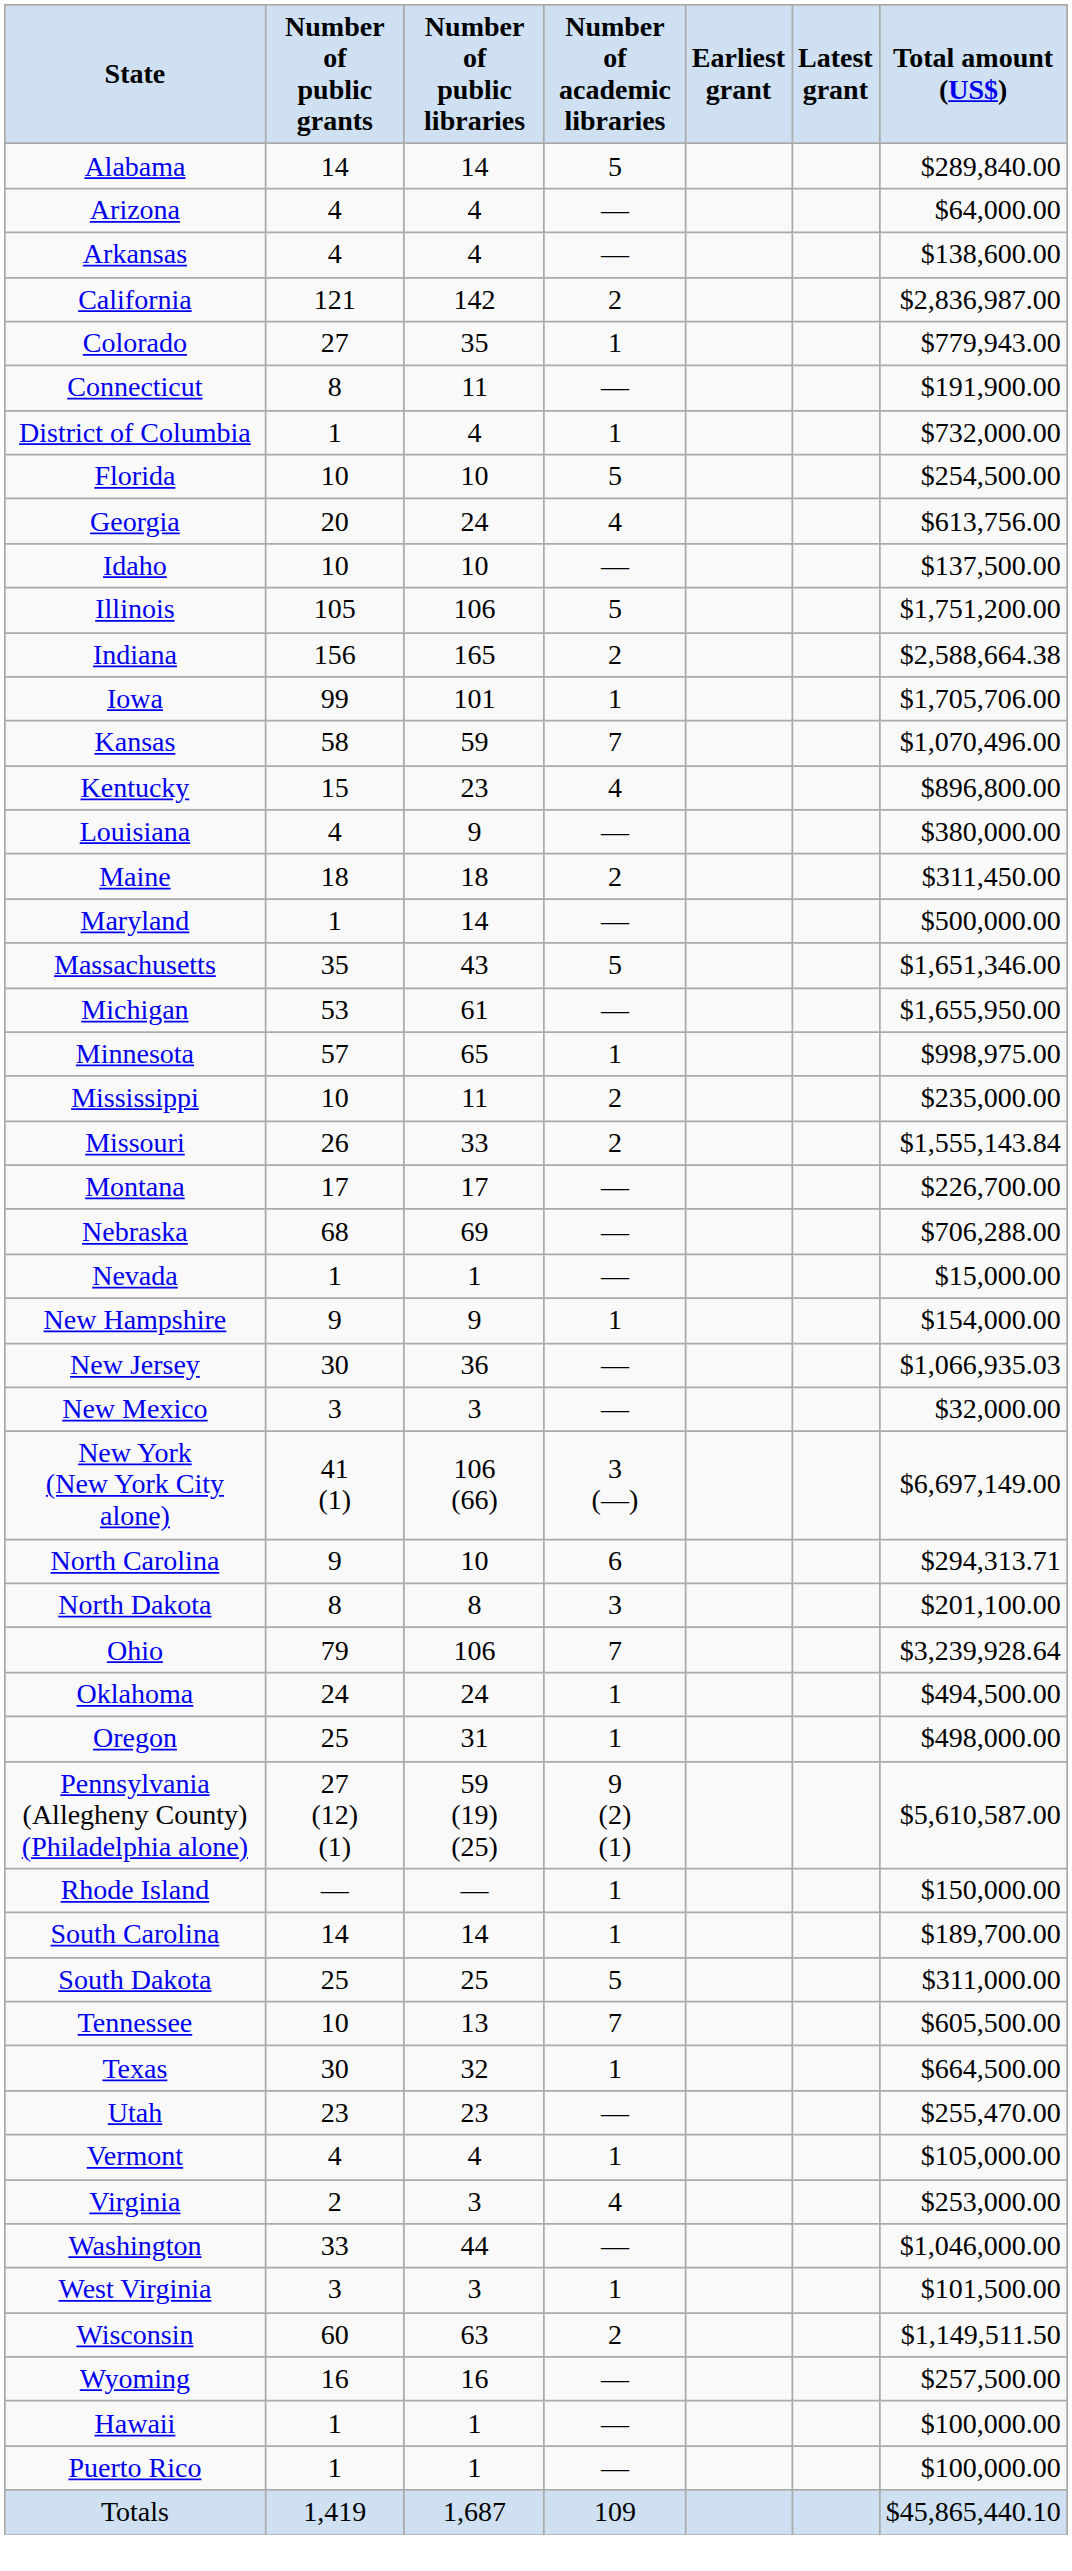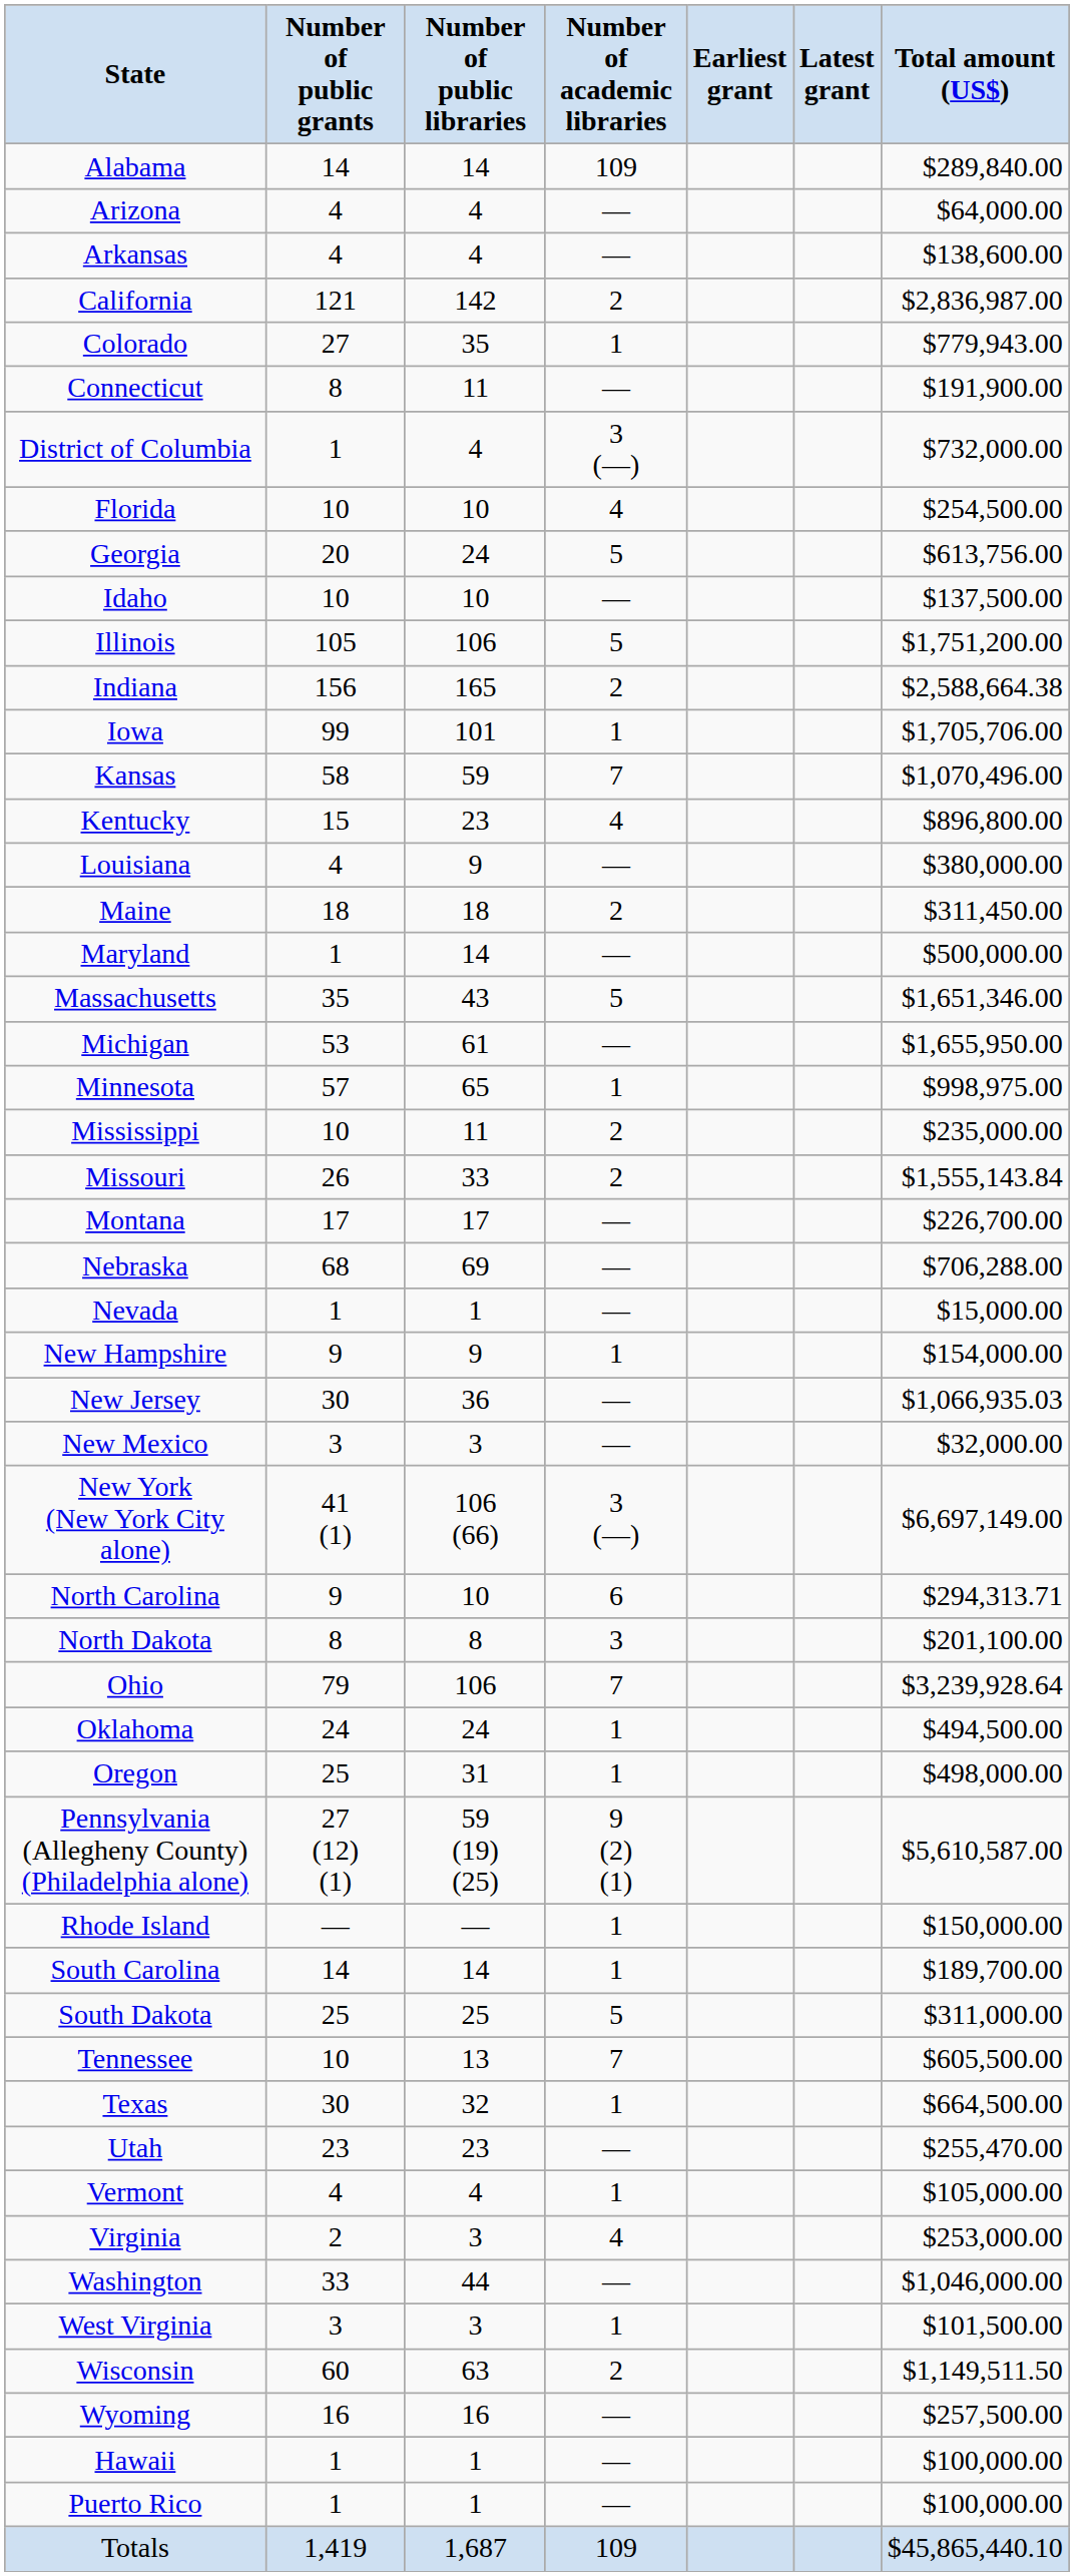Alabama | Number of academic libraries: 5 -> 109
District of Columbia | Number of academic libraries: 1 -> 3 (—)
Florida | Number of academic libraries: 5 -> 4
Georgia | Number of academic libraries: 4 -> 5
